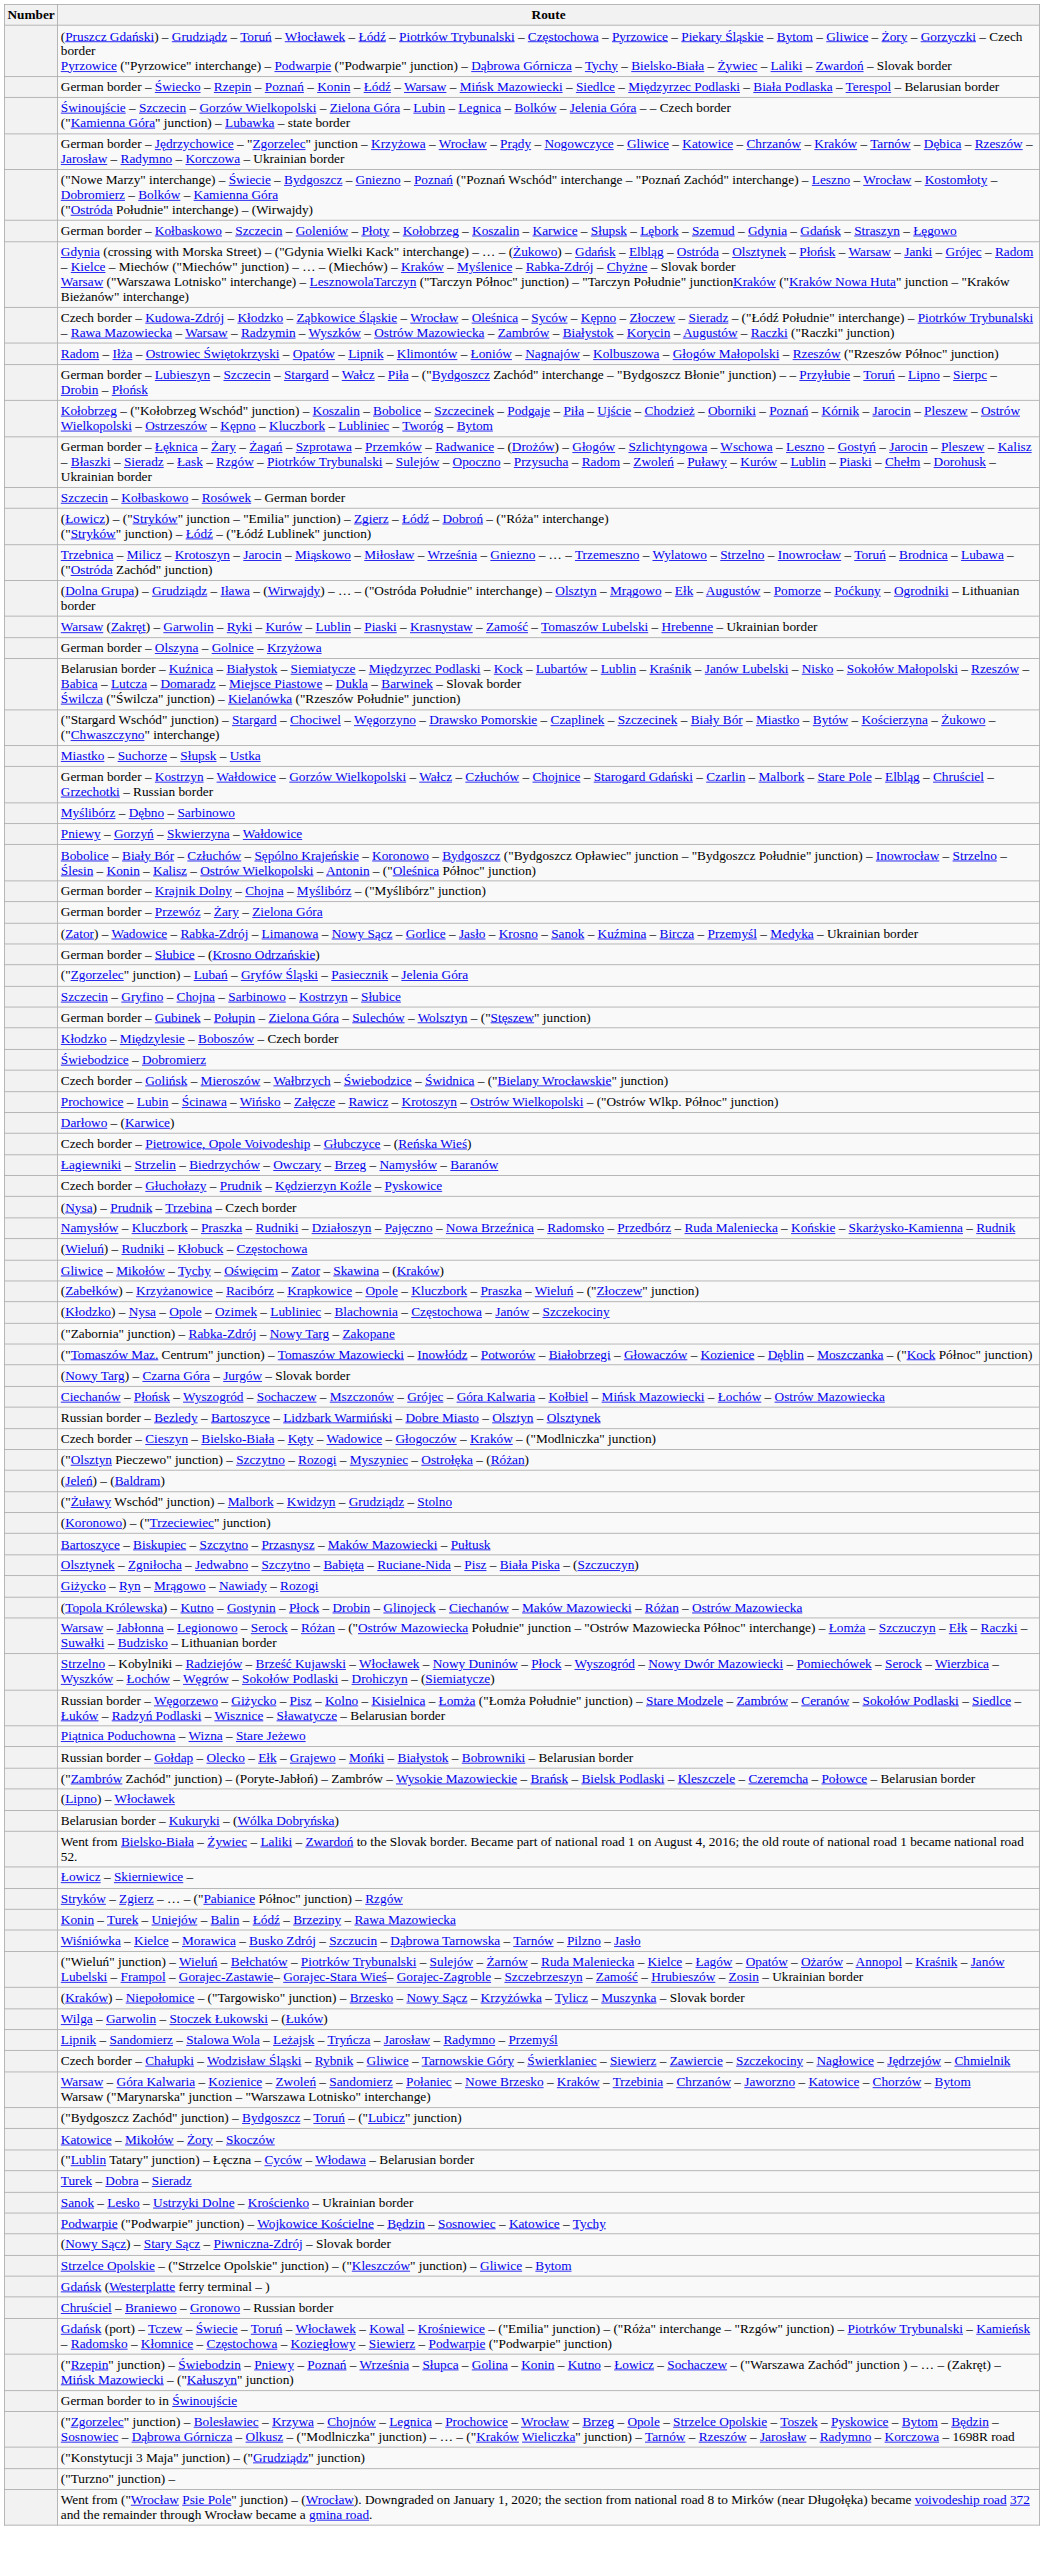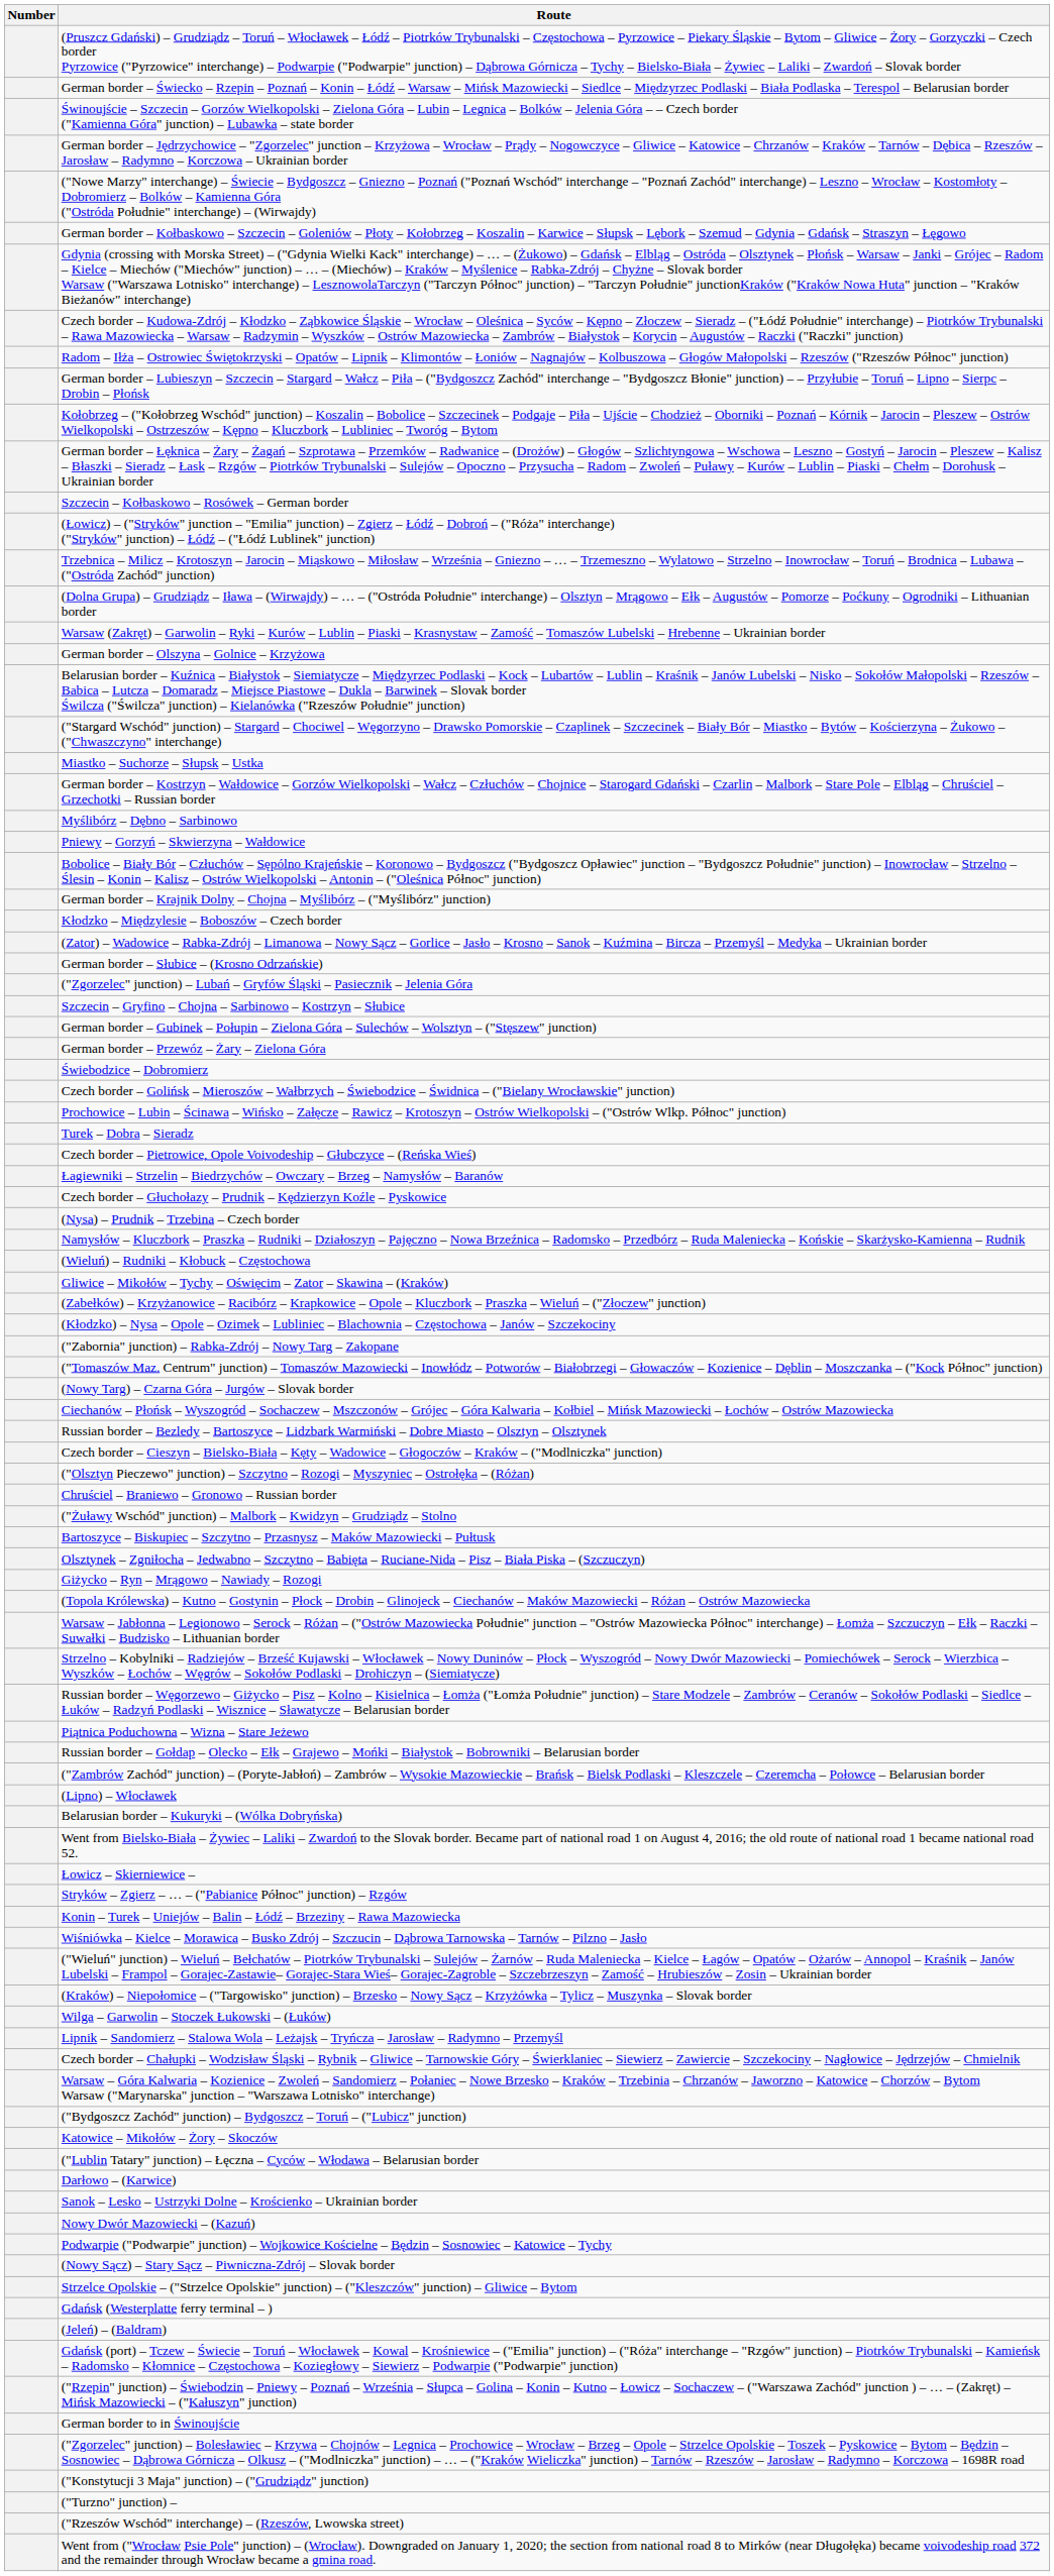rows swapped: German border – Przewóz – Żary – Zielona Góra <-> Kłodzko – Międzylesie – Boboszów – Czech border
rows swapped: Darłowo – (Karwice) <-> Turek – Dobra – Sieradz
rows swapped: Chruściel – Braniewo – Gronowo – Russian border <-> (Jeleń) – (Baldram)
- row: (Koronowo) – ("Trzeciewiec" junction)
+ row: Nowy Dwór Mazowiecki – (Kazuń)
+ row: ("Rzeszów Wschód" interchange) – (Rzeszów, Lwowska street)
